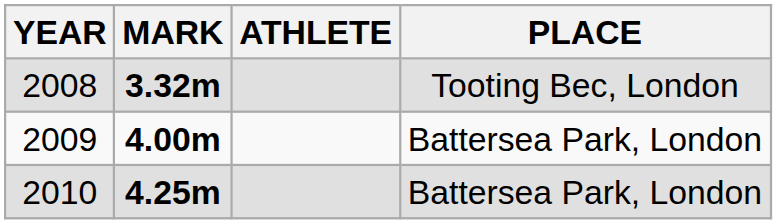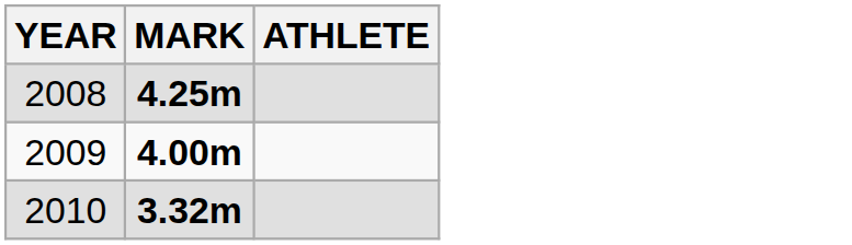- column: PLACE | Tooting Bec, London | Battersea Park, London | Battersea Park, London
2008 | MARK: 3.32m -> 4.25m
2010 | MARK: 4.25m -> 3.32m
